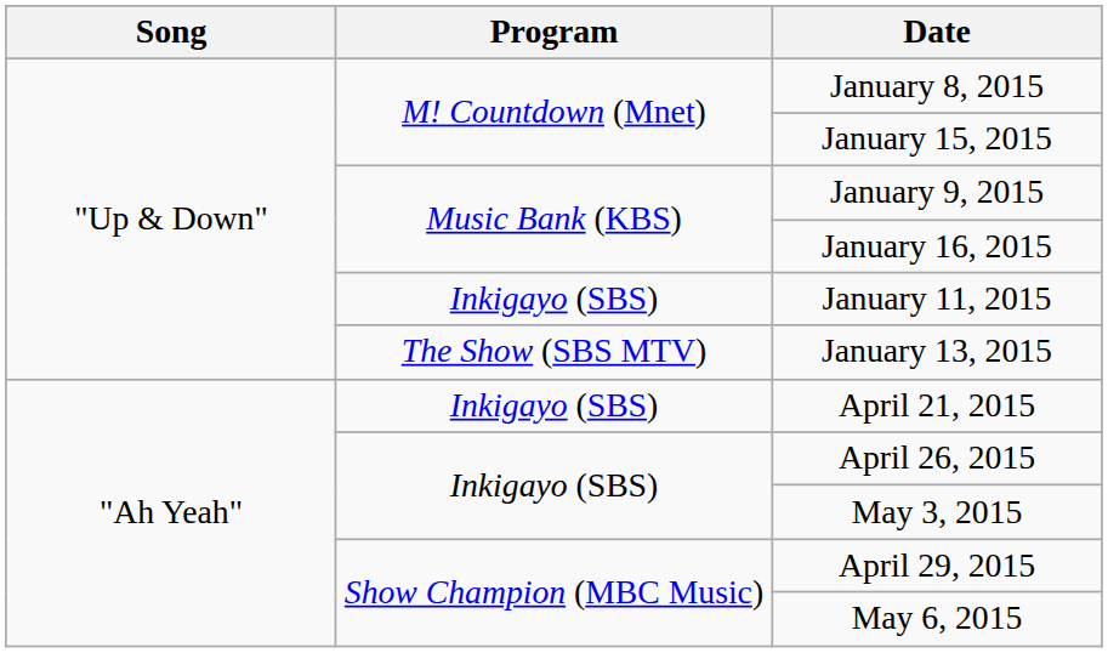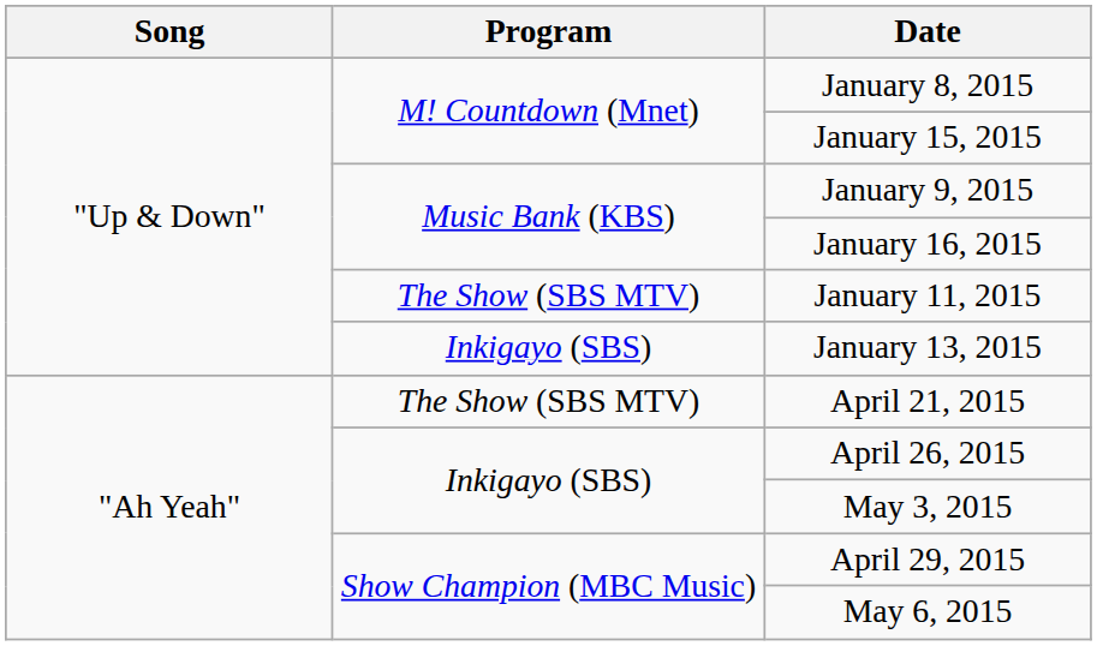January 11, 2015 | Program: Inkigayo (SBS) -> The Show (SBS MTV)
January 13, 2015 | Program: The Show (SBS MTV) -> Inkigayo (SBS)
April 21, 2015 | Program: Inkigayo (SBS) -> The Show (SBS MTV)
